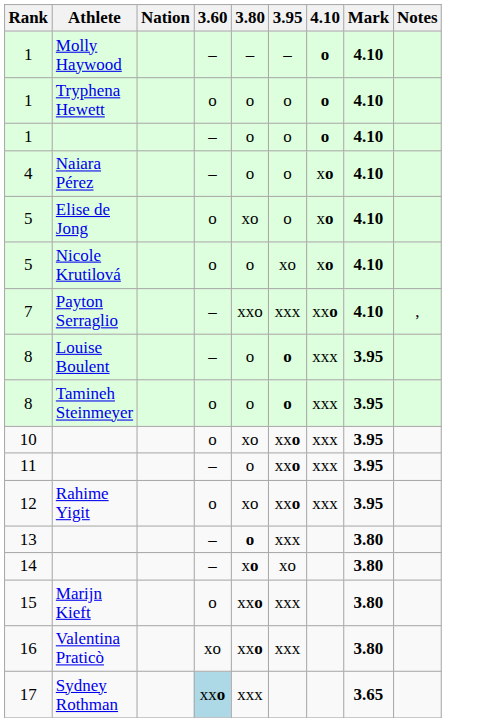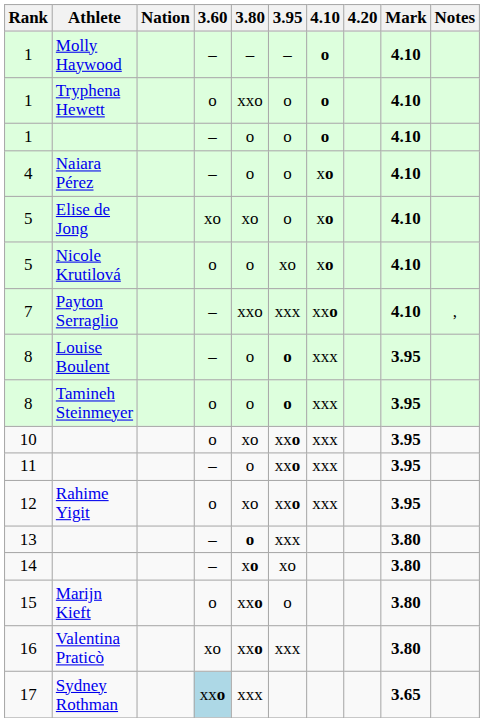+ column: 4.20
1 / Tryphena Hewett | 3.80: o -> xxo
5 / Elise de Jong | 3.60: o -> xo
15 | 3.95: xxx -> o
